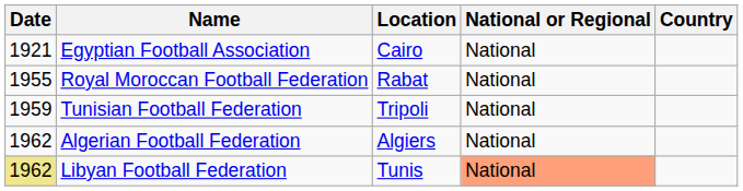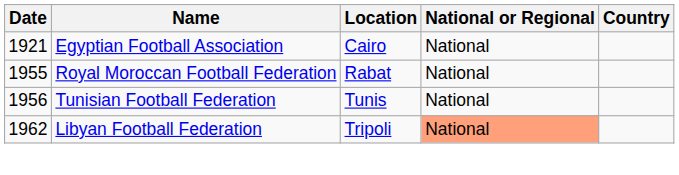Tunisian Football Federation | Date: 1959 -> 1956
Tunisian Football Federation | Location: Tripoli -> Tunis
- row: 1962 | Algerian Football Federation | Algiers | National
Libyan Football Federation | Date: khaki background -> no background
Libyan Football Federation | Location: Tunis -> Tripoli
